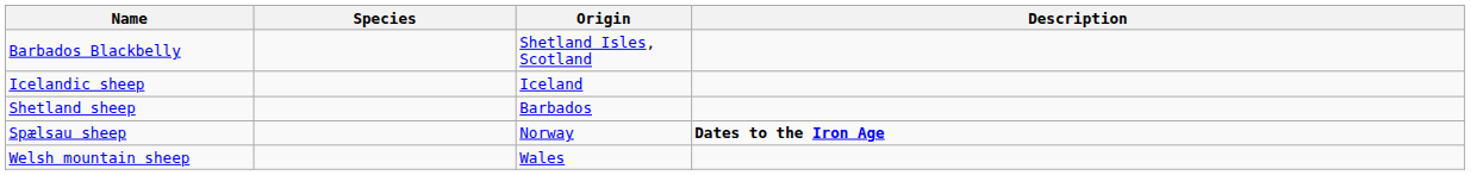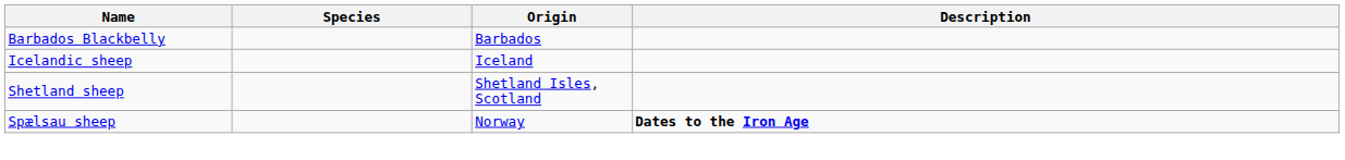Barbados Blackbelly | Origin: Shetland Isles, Scotland -> Barbados
Shetland sheep | Origin: Barbados -> Shetland Isles, Scotland
- row: Welsh mountain sheep | Wales
